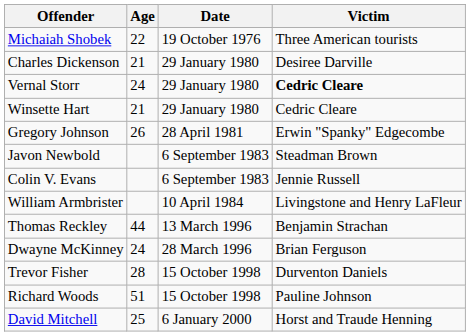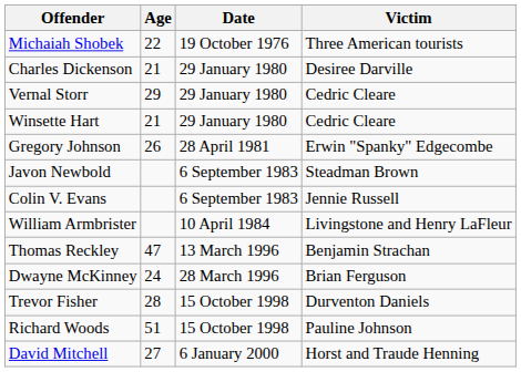Vernal Storr | Age: 24 -> 29
Vernal Storr | Victim: bold -> normal
Thomas Reckley | Age: 44 -> 47
David Mitchell | Age: 25 -> 27
